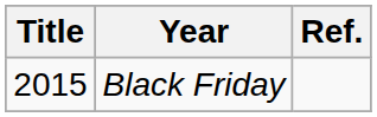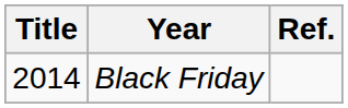Black Friday | Title: 2015 -> 2014
